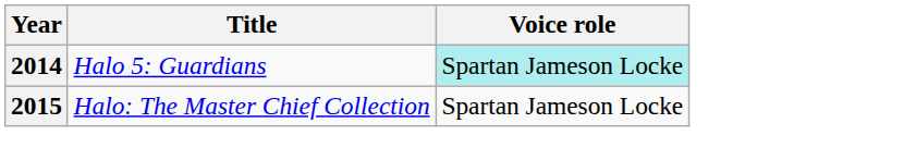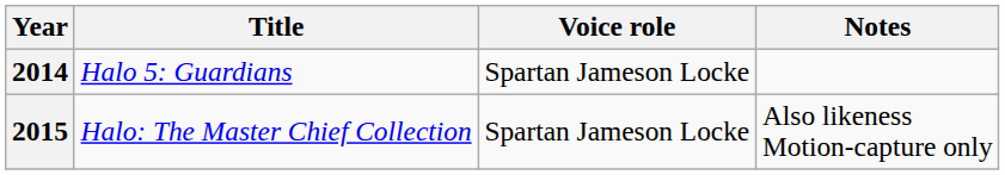+ column: Notes | Also likeness Motion-capture only
2014 | Voice role: paleturquoise background -> no background
